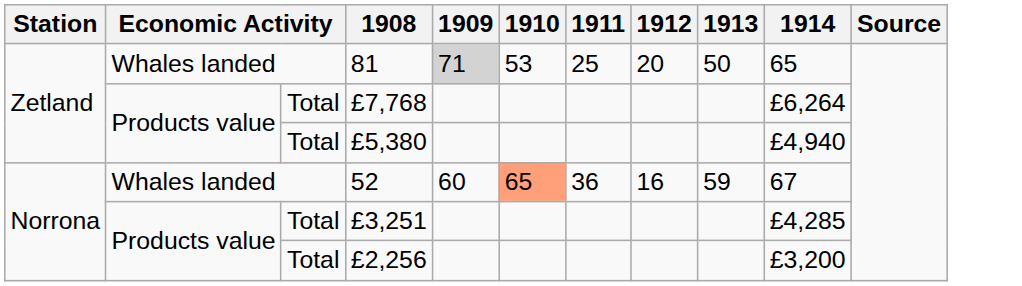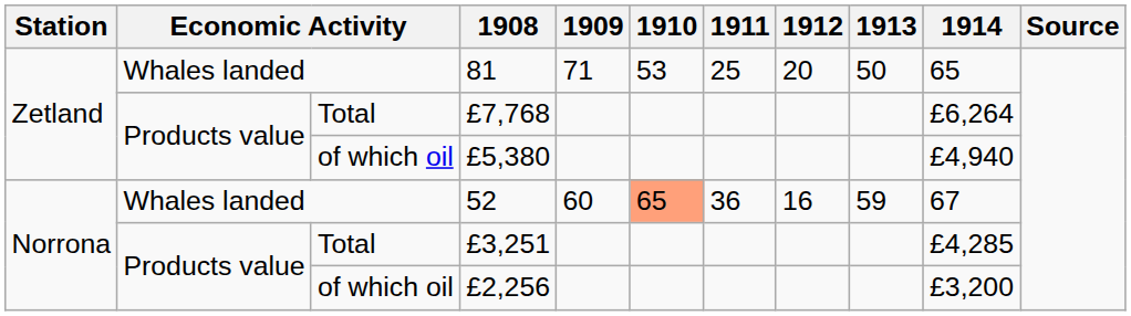81 | 1909: lightgrey background -> no background
£5,380 | column 3: Total -> of which oil
£2,256 | column 3: Total -> of which oil
